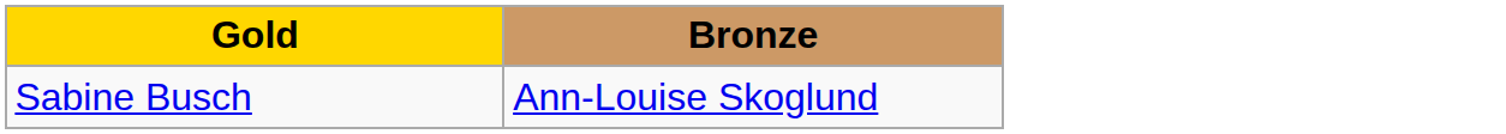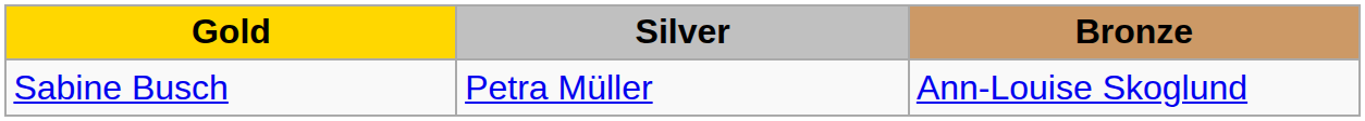+ column: Silver | Petra Müller
